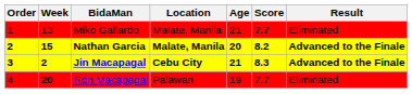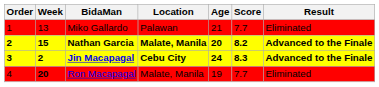Miko Gallardo | Location: Malate, Manila -> Palawan
Miko Gallardo | Score: bold -> normal
Jin Macapagal | Age: 21 -> 24
Ron Macapagal | Location: Palawan -> Malate, Manila
